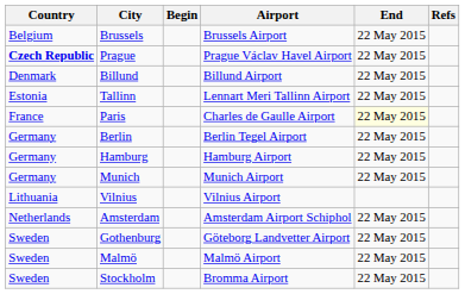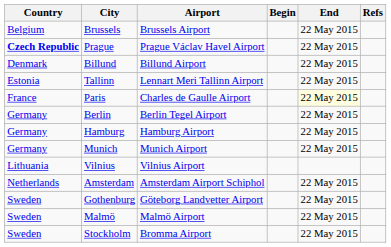columns swapped: Airport <-> Begin
